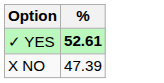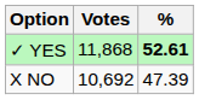+ column: Votes | 11,868 | 10,692
